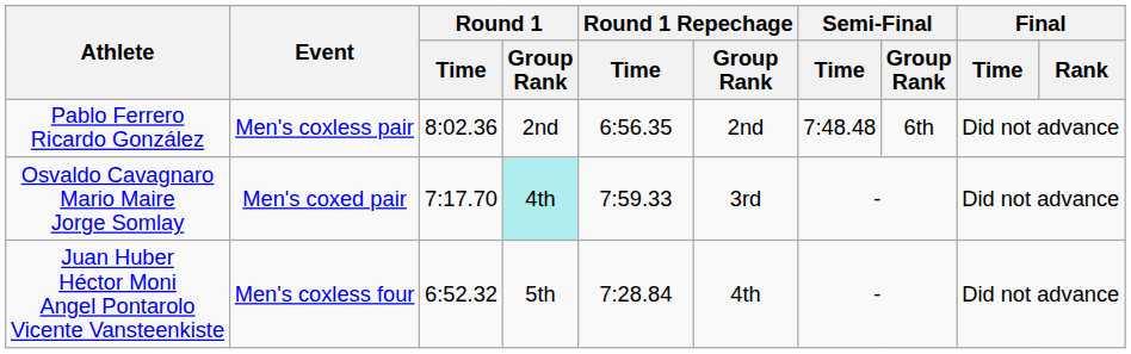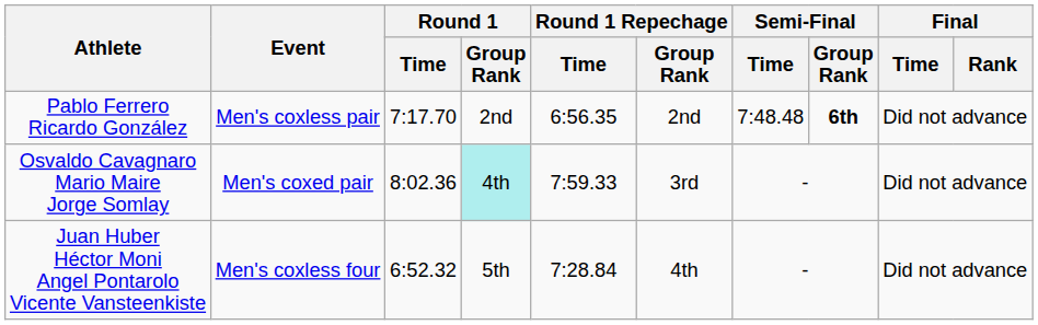Pablo Ferrero Ricardo González | Round 1 / Time: 8:02.36 -> 7:17.70
Pablo Ferrero Ricardo González | Semi-Final / Group Rank: normal -> bold
Osvaldo Cavagnaro Mario Maire Jorge Somlay | Round 1 / Time: 7:17.70 -> 8:02.36
